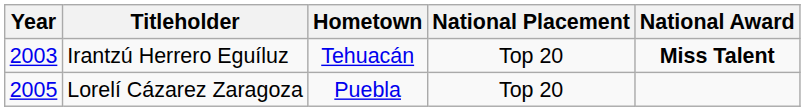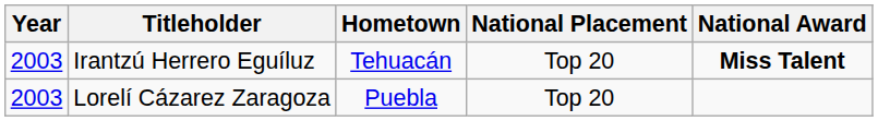Lorelí Cázarez Zaragoza | Year: 2005 -> 2003
